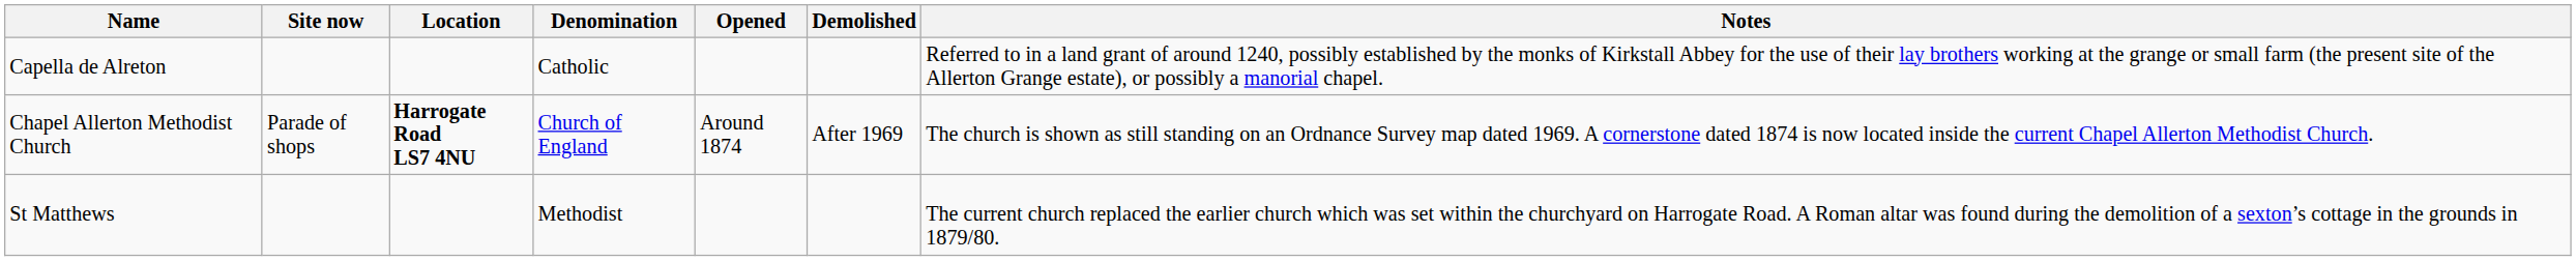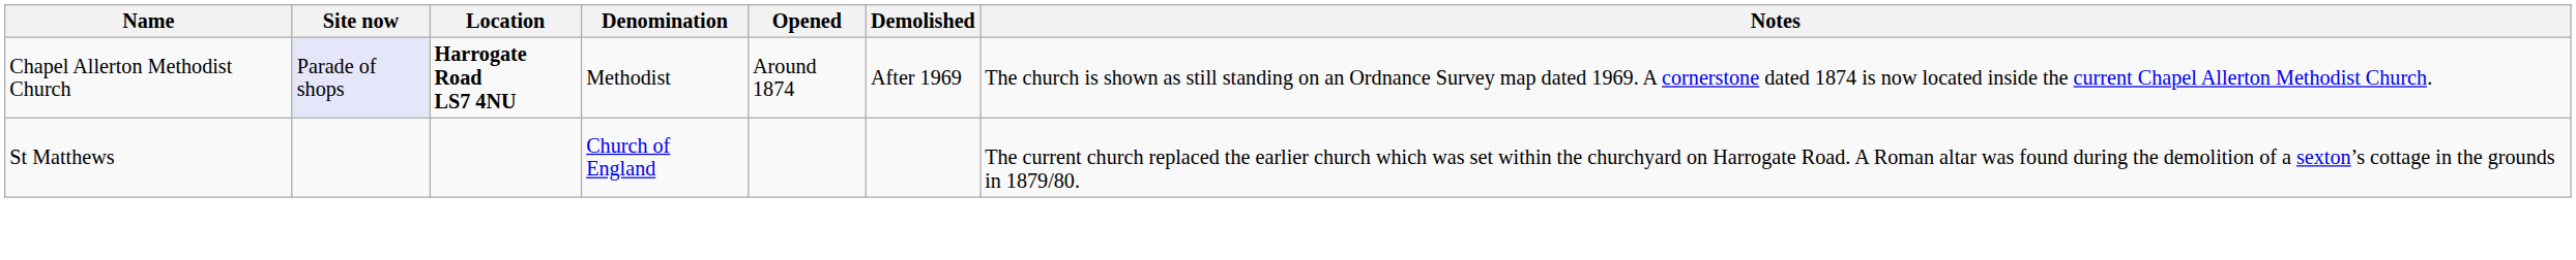- row: Capella de Alreton | Catholic | Referred to in a land grant of around 1240, possibly established by the monks of Kirkstall Abbey for the use of their lay brothers working at the grange or small farm (the present site of the Allerton Grange estate), or possibly a manorial chapel.
Chapel Allerton Methodist Church | Site now: no background -> lavender background
Chapel Allerton Methodist Church | Denomination: Church of England -> Methodist
St Matthews | Denomination: Methodist -> Church of England
